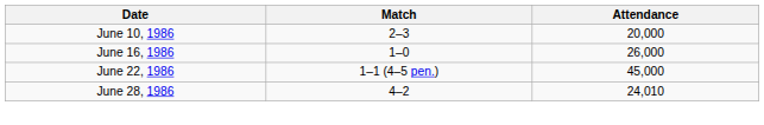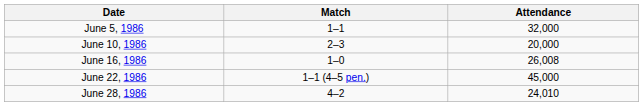+ row: June 5, 1986 | 1–1 | 32,000
June 16, 1986 | Attendance: 26,000 -> 26,008
